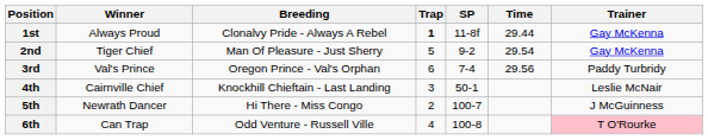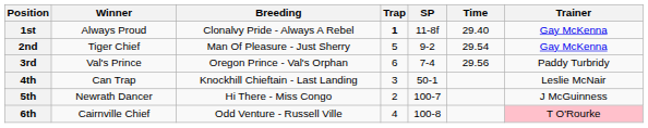1st | Time: 29.44 -> 29.40
4th | Winner: Cairnville Chief -> Can Trap
6th | Winner: Can Trap -> Cairnville Chief
